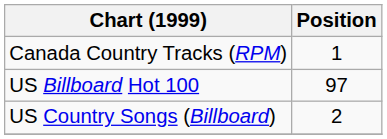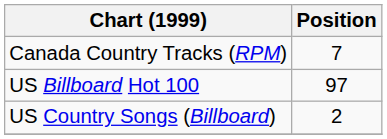Canada Country Tracks (RPM) | Position: 1 -> 7
